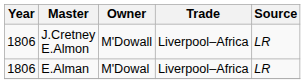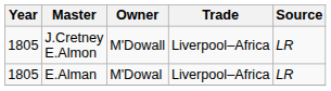J.Cretney E.Almon | Year: 1806 -> 1805
E.Alman | Year: 1806 -> 1805
